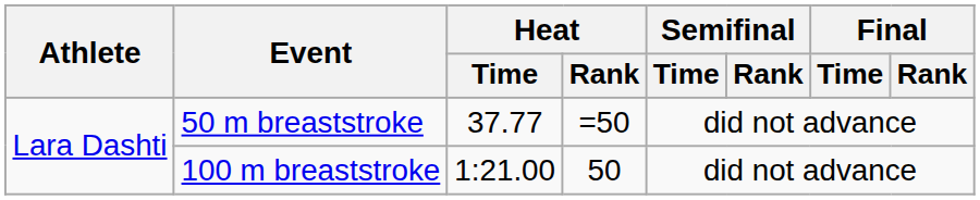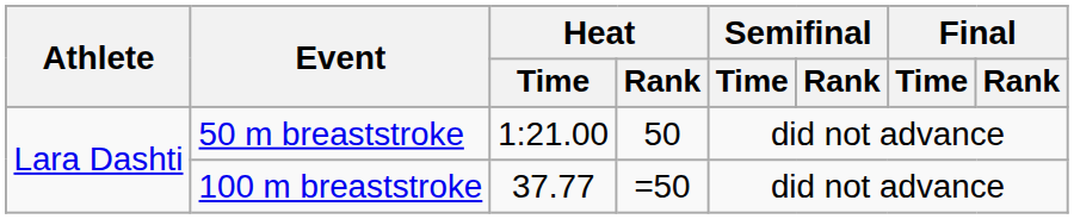50 m breaststroke | Heat / Time: 37.77 -> 1:21.00
50 m breaststroke | Heat / Rank: =50 -> 50
100 m breaststroke | Heat / Time: 1:21.00 -> 37.77
100 m breaststroke | Heat / Rank: 50 -> =50
